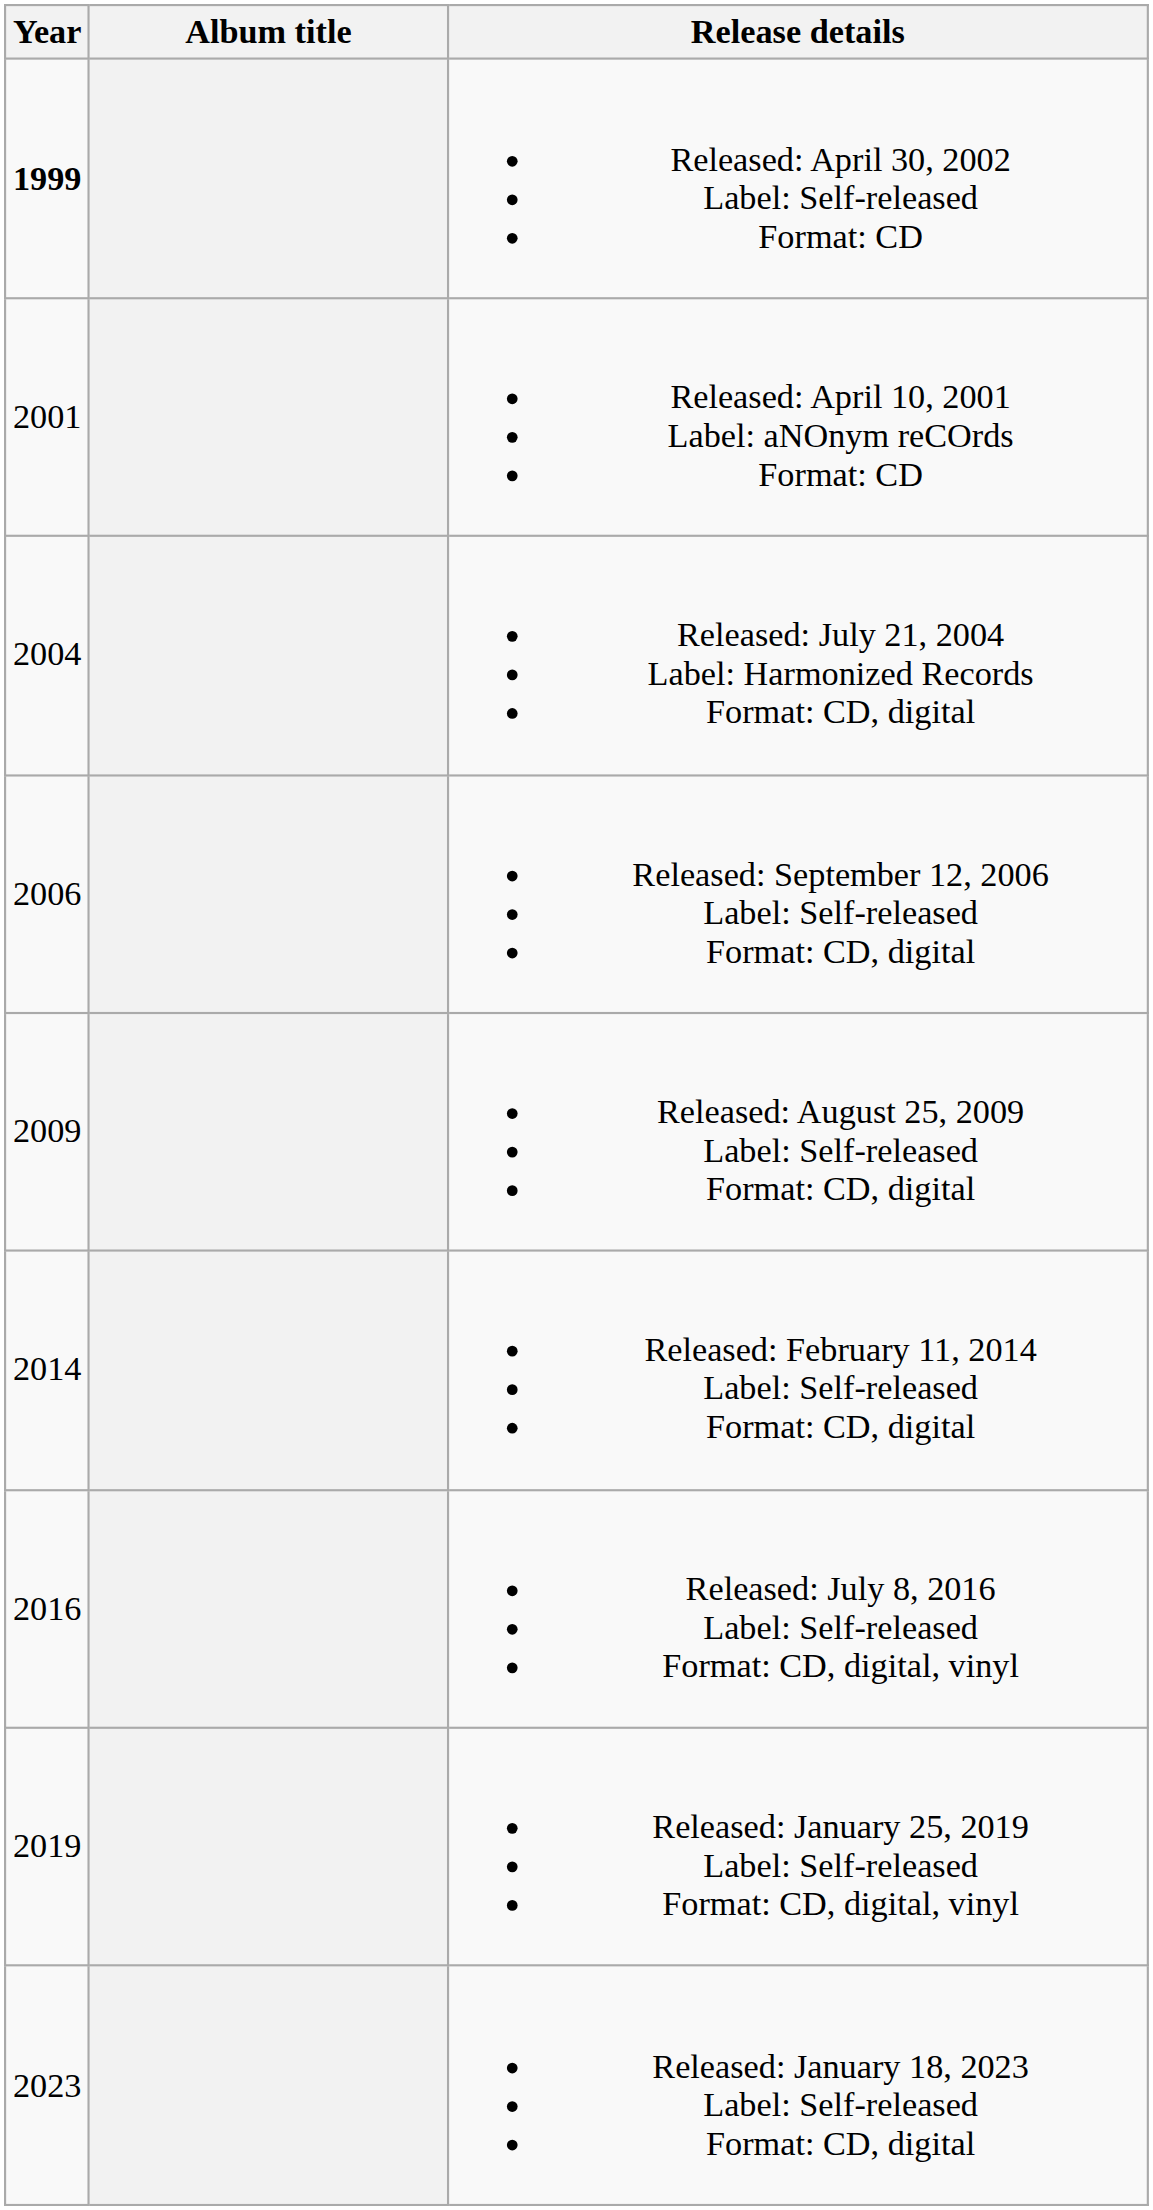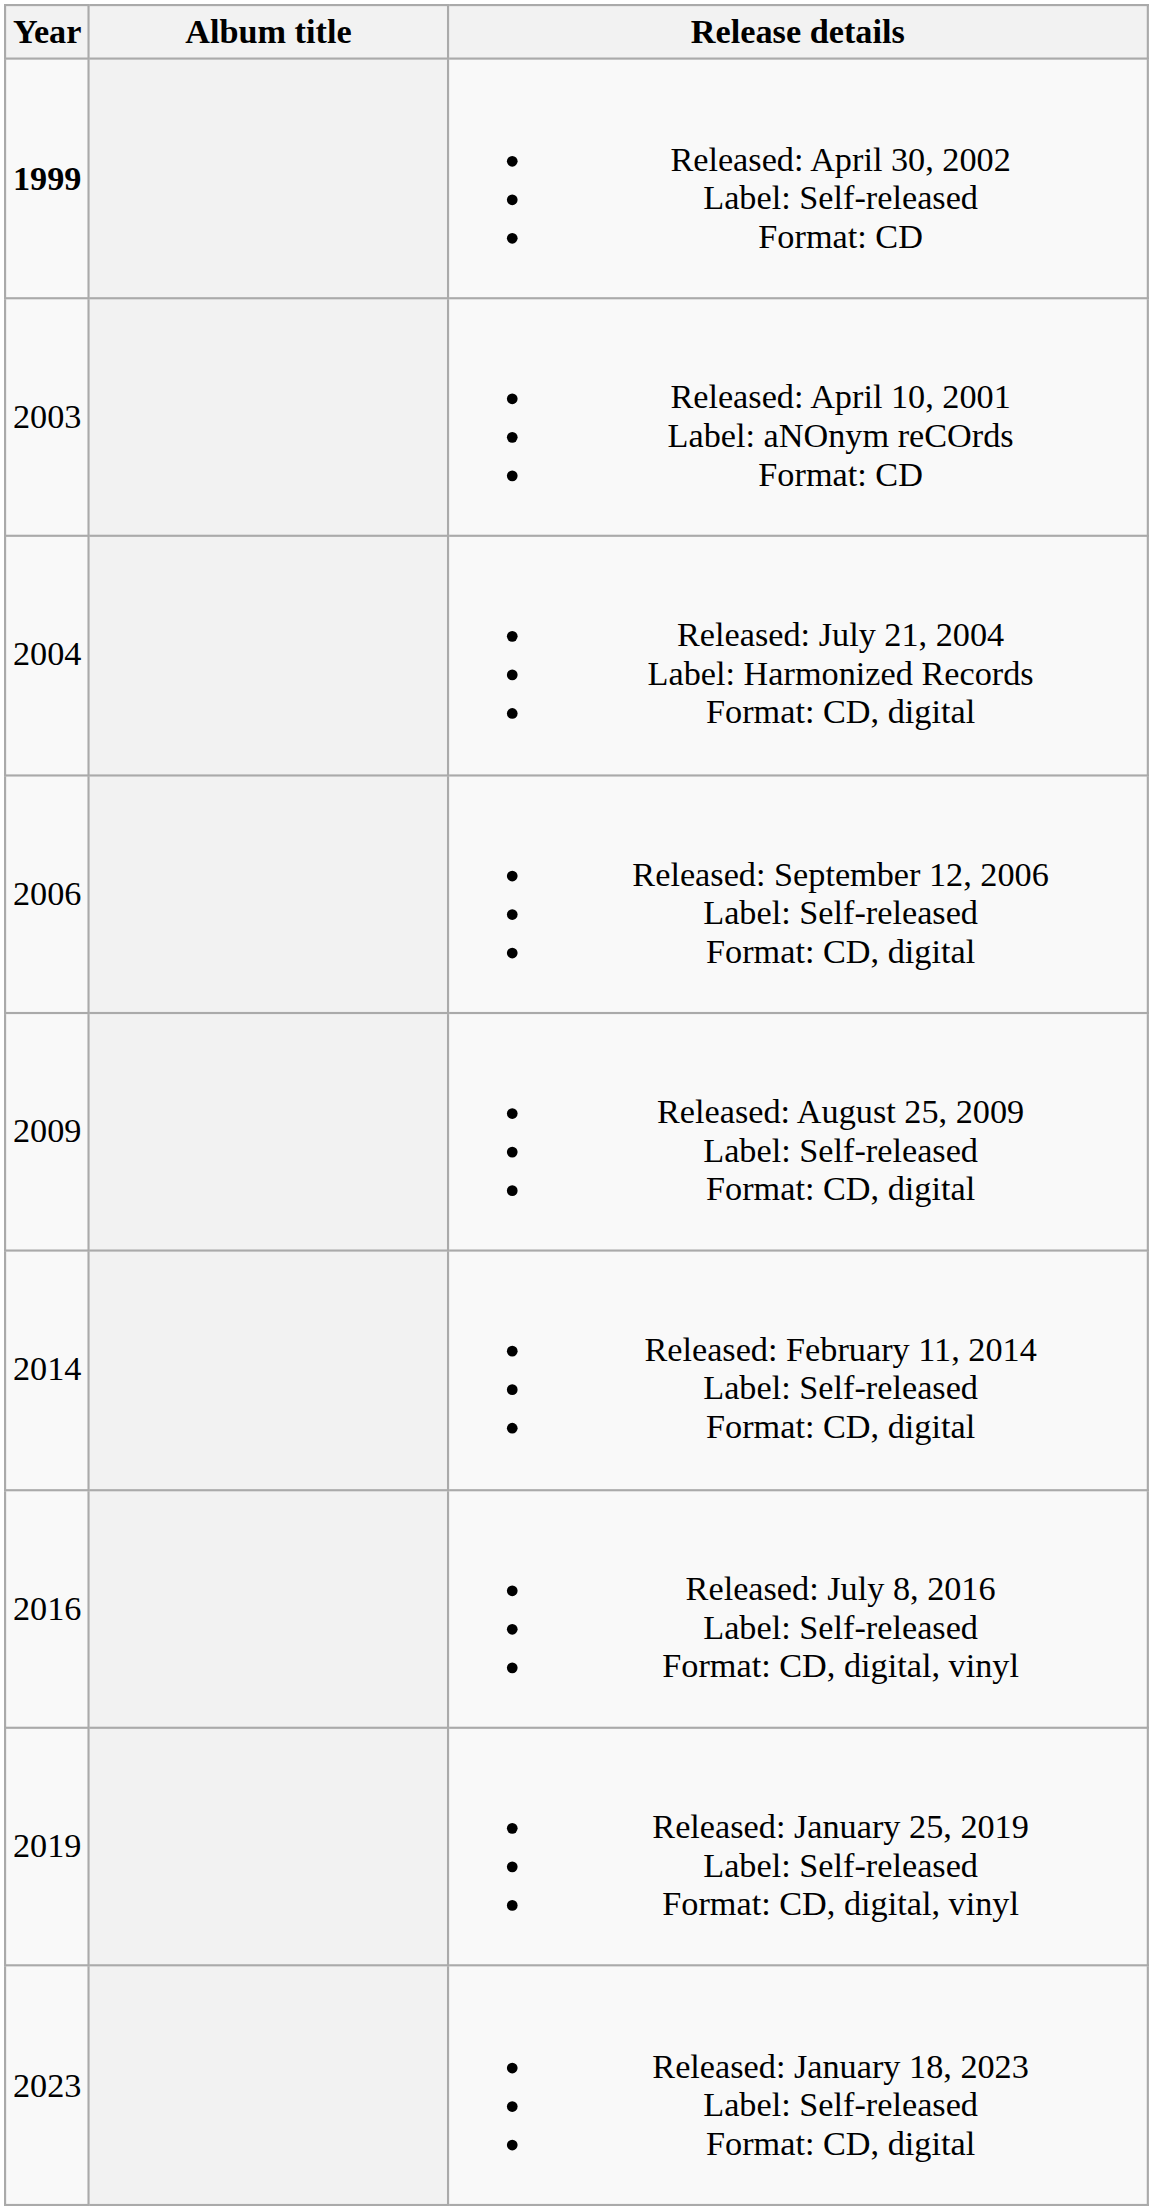Released: April 10, 2001 Label: aNOnym reCOrds Format: CD | Year: 2001 -> 2003
